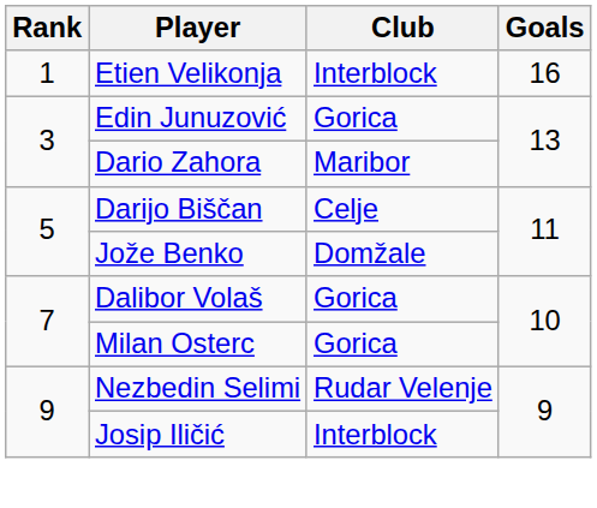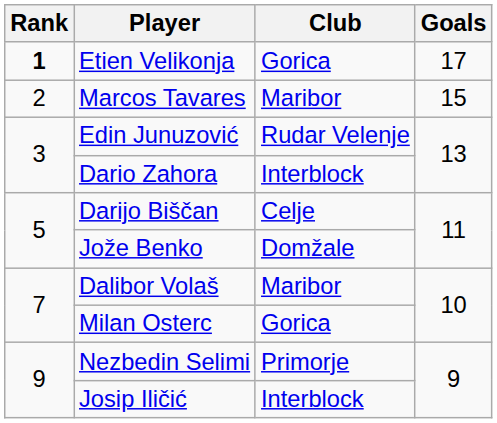Etien Velikonja | Rank: normal -> bold
Etien Velikonja | Club: Interblock -> Gorica
Etien Velikonja | Goals: 16 -> 17
+ row: 2 | Marcos Tavares | Maribor | 15
Edin Junuzović | Club: Gorica -> Rudar Velenje
Dario Zahora | Club: Maribor -> Interblock
Dalibor Volaš | Club: Gorica -> Maribor
Nezbedin Selimi | Club: Rudar Velenje -> Primorje
